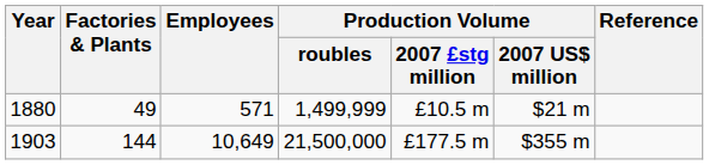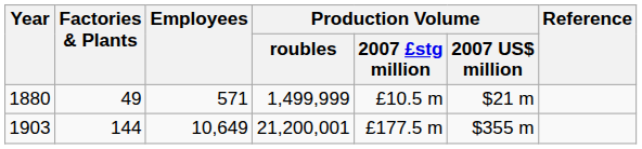1903 | Production Volume / roubles: 21,500,000 -> 21,200,001
